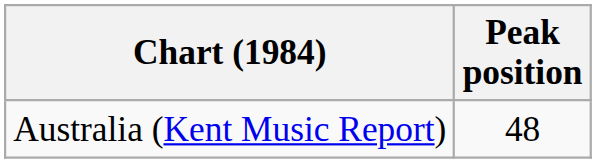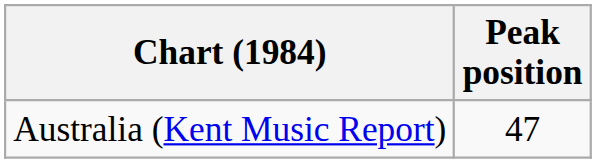Australia (Kent Music Report) | Peak position: 48 -> 47
